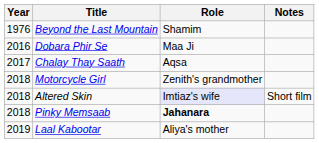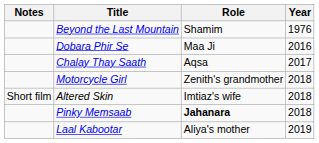columns swapped: Year <-> Notes
Altered Skin | Role: lavender background -> no background
